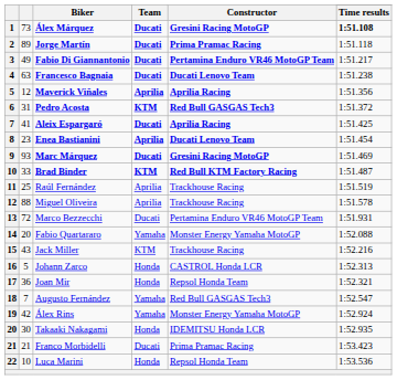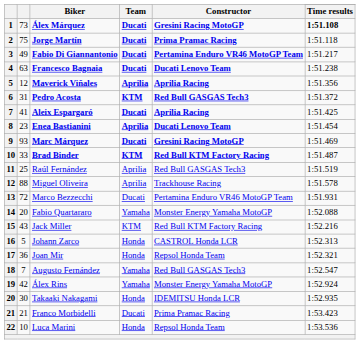Jorge Martín | column 2: 89 -> 75
Raúl Fernández | Constructor: Trackhouse Racing -> Red Bull GASGAS Tech3
Jack Miller | Constructor: Trackhouse Racing -> Red Bull KTM Factory Racing
